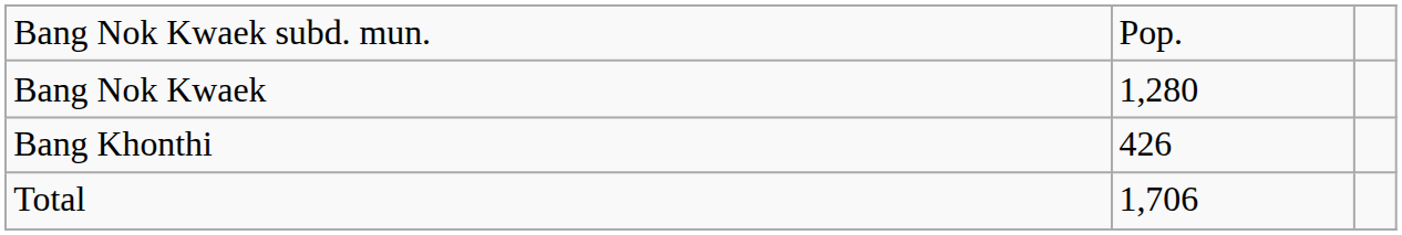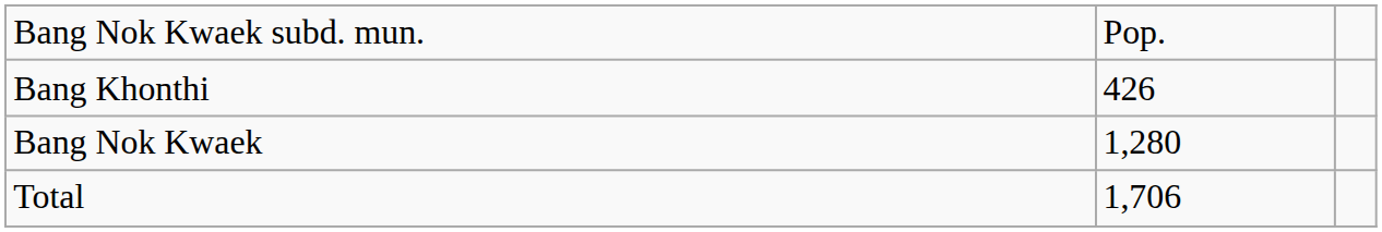rows swapped: Bang Nok Kwaek <-> Bang Khonthi
